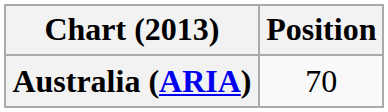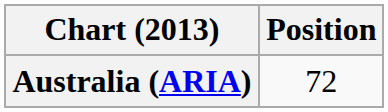Australia (ARIA) | Position: 70 -> 72
